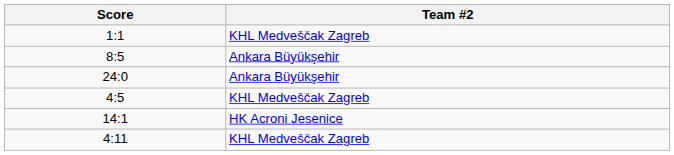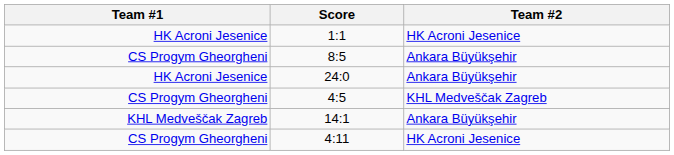+ column: Team #1 | HK Acroni Jesenice | CS Progym Gheorgheni | HK Acroni Jesenice | CS Progym Gheorgheni | KHL Medveščak Zagreb | CS Progym Gheorgheni
1:1 | Team #2: KHL Medveščak Zagreb -> HK Acroni Jesenice
14:1 | Team #2: HK Acroni Jesenice -> Ankara Büyükşehir
4:11 | Team #2: KHL Medveščak Zagreb -> HK Acroni Jesenice
